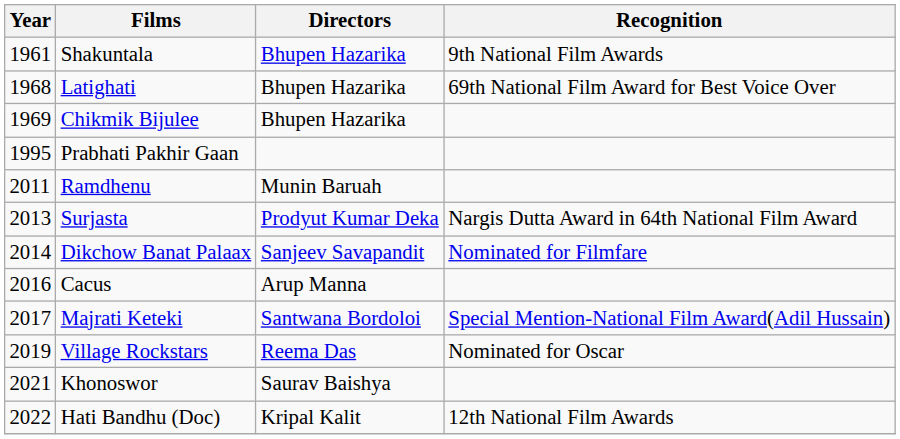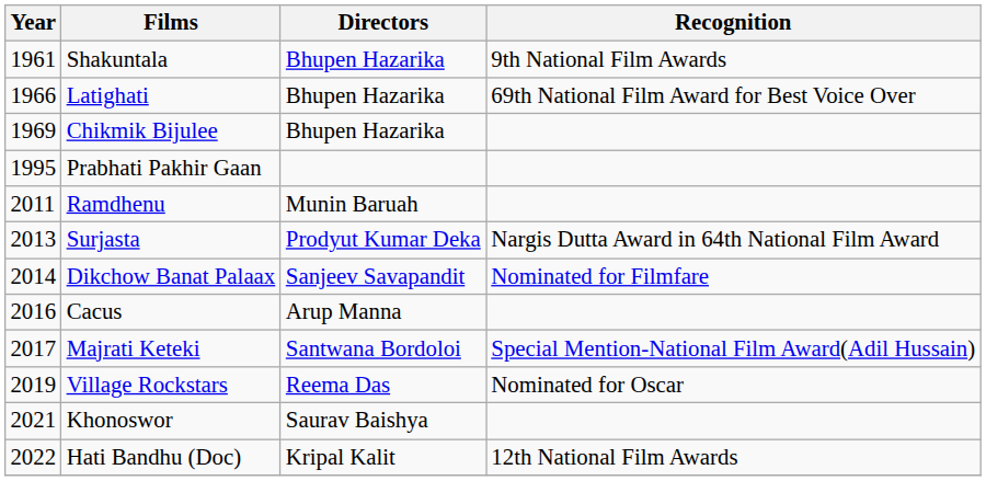Latighati | Year: 1968 -> 1966
